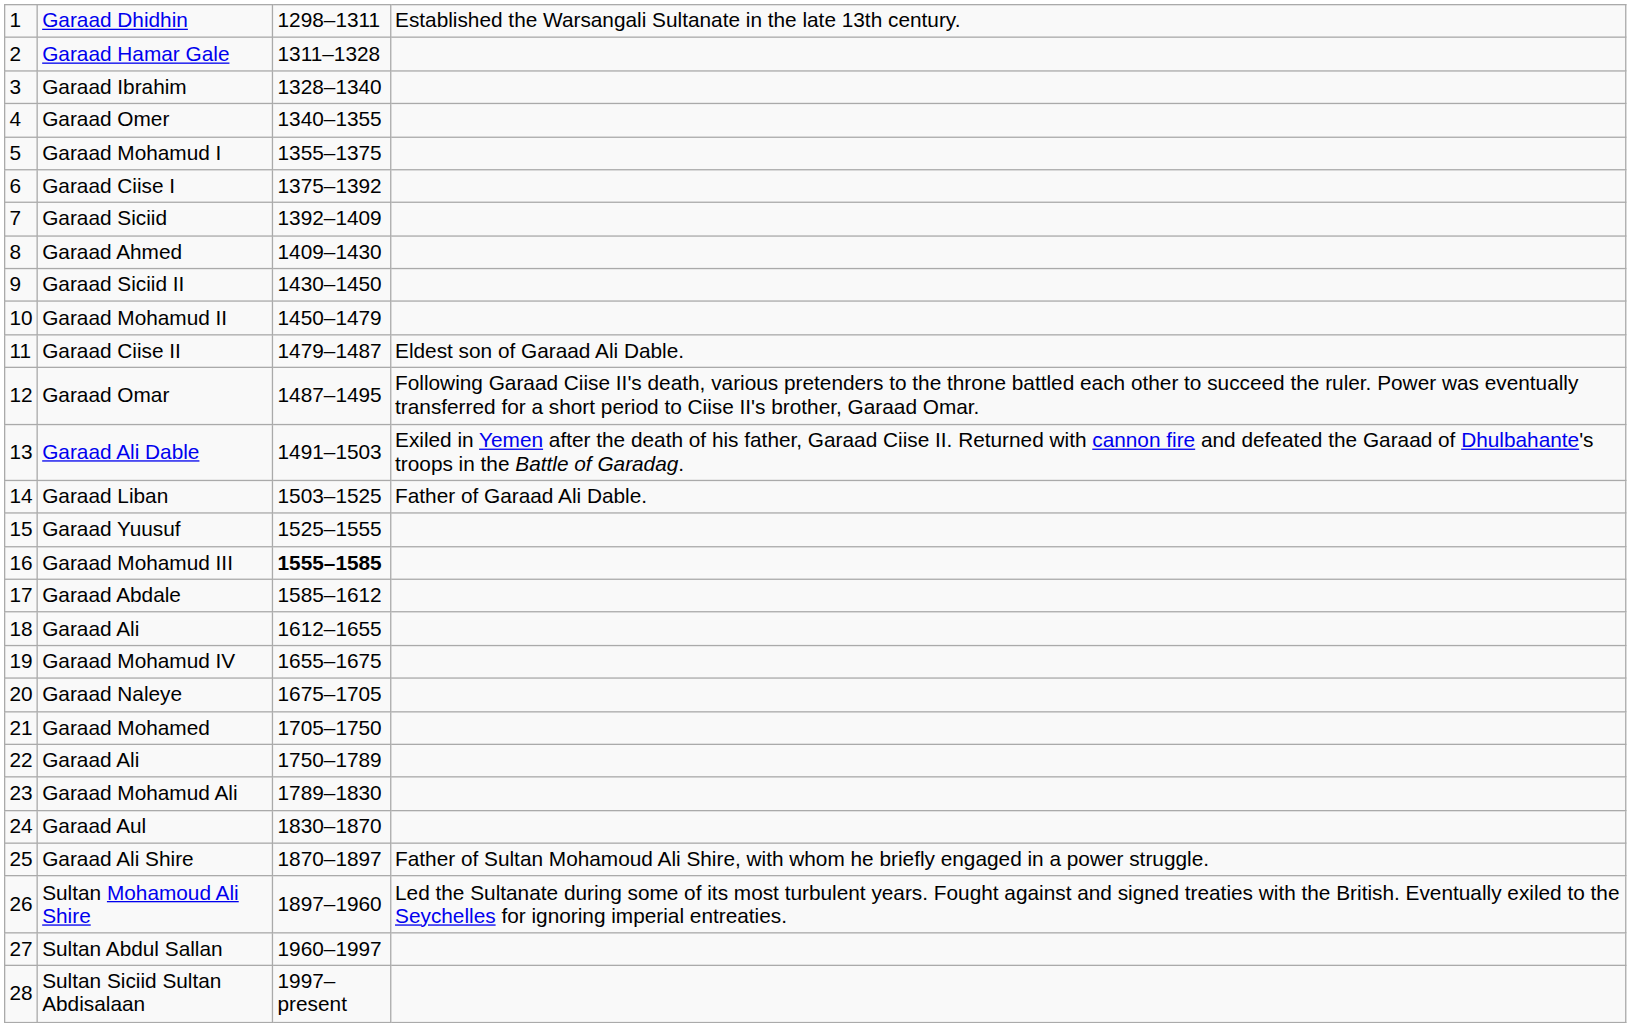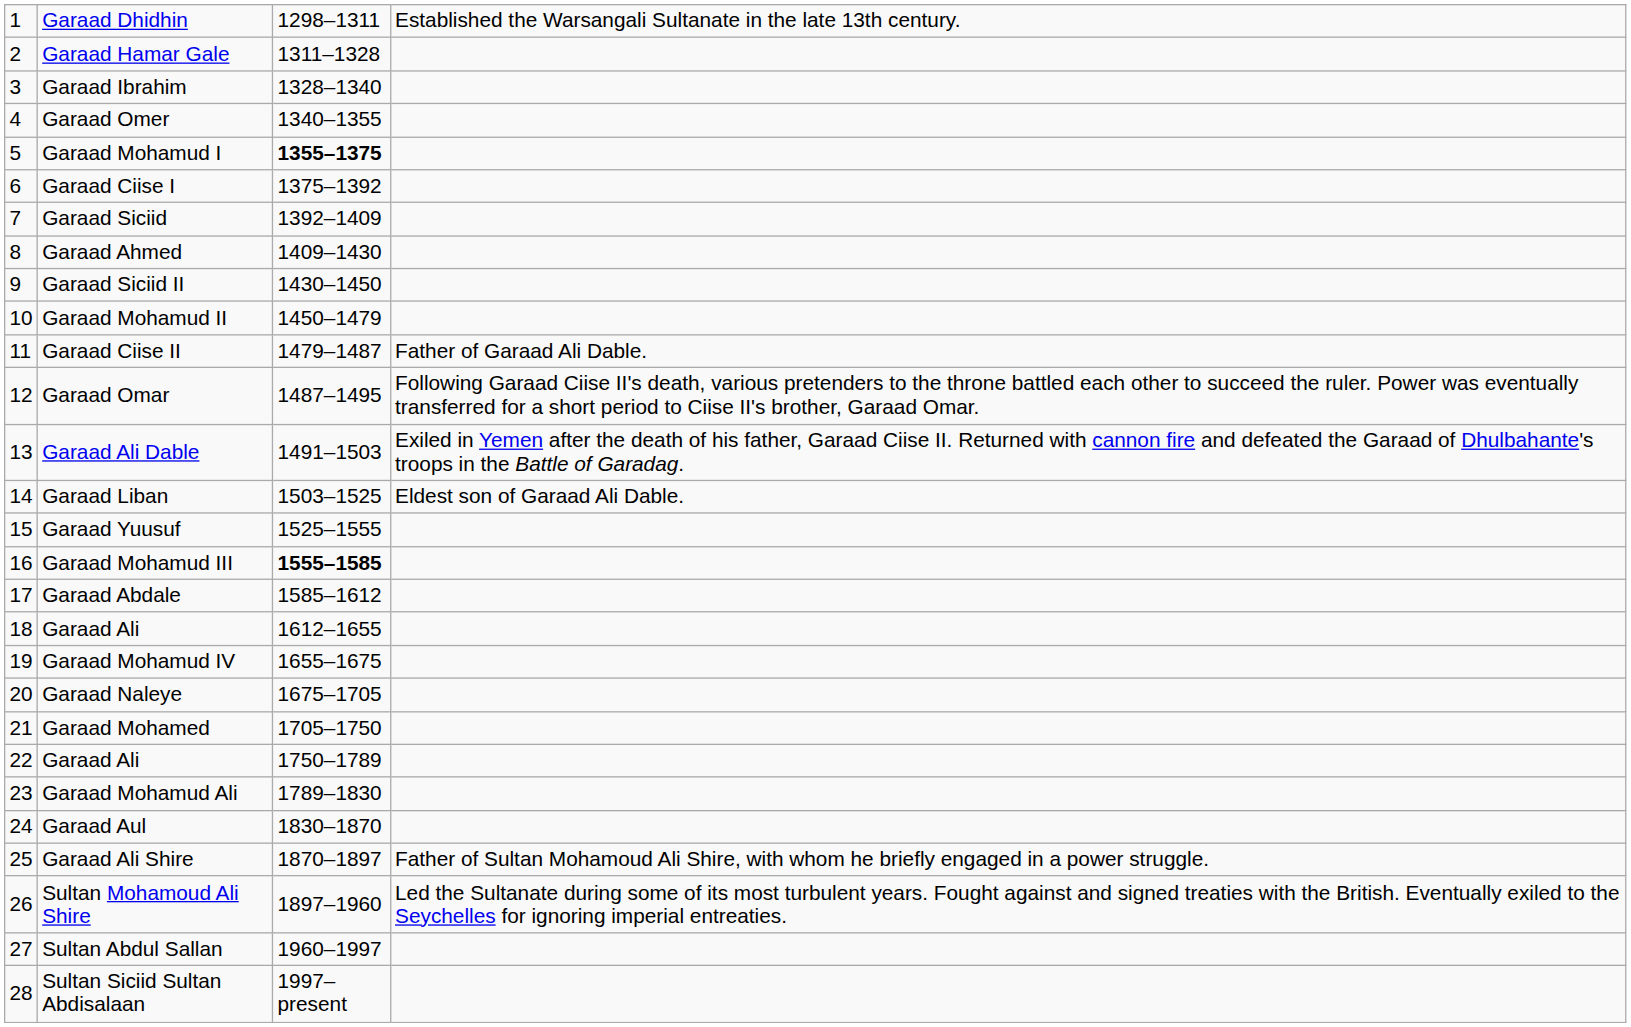Garaad Mohamud I | column 3: normal -> bold
Garaad Ciise II | column 4: Eldest son of Garaad Ali Dable. -> Father of Garaad Ali Dable.
Garaad Liban | column 4: Father of Garaad Ali Dable. -> Eldest son of Garaad Ali Dable.
